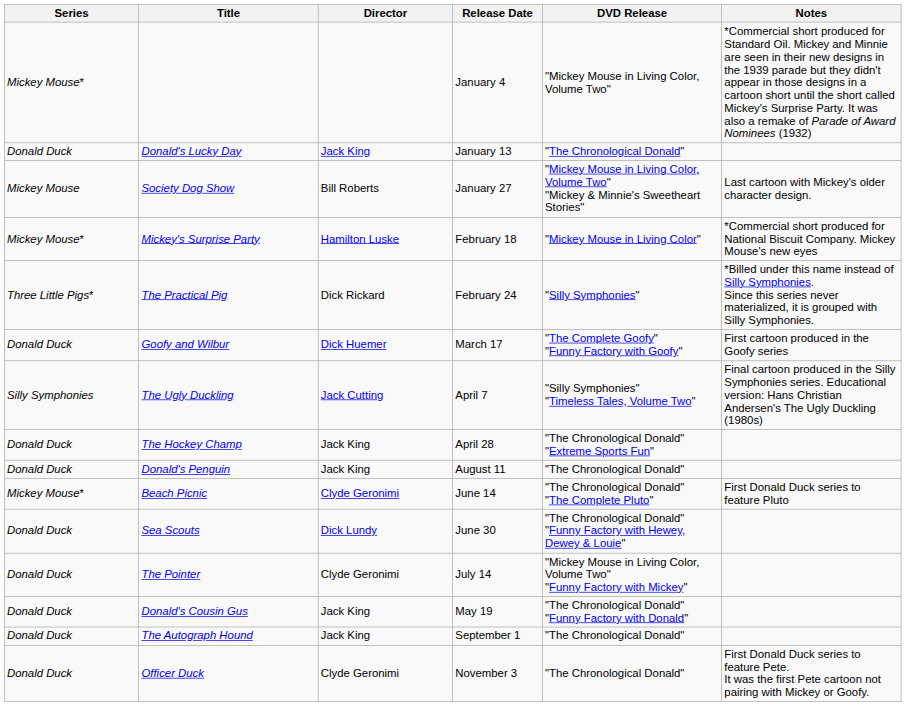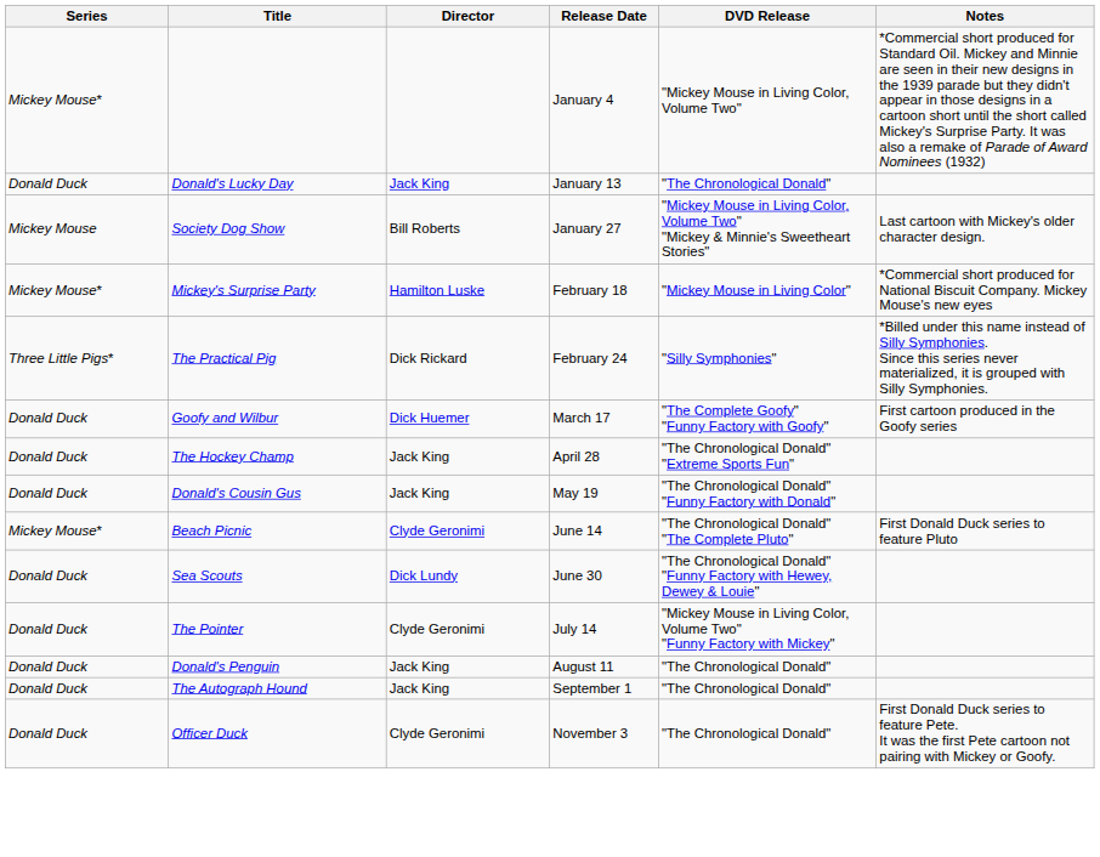- row: Silly Symphonies | The Ugly Duckling | Jack Cutting | April 7 | "Silly Symphonies" "Timeless Tales, Volume Two" | Final cartoon produced in the Silly Symphonies series. Educational version: Hans Christian Andersen's The Ugly Duckling (1980s)
rows swapped: Donald's Cousin Gus <-> Donald's Penguin
